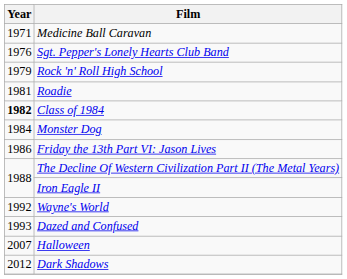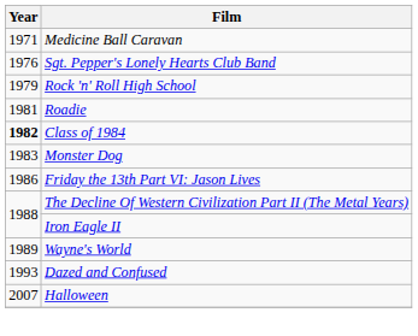Monster Dog | Year: 1984 -> 1983
Wayne's World | Year: 1992 -> 1989
- row: 2012 | Dark Shadows
